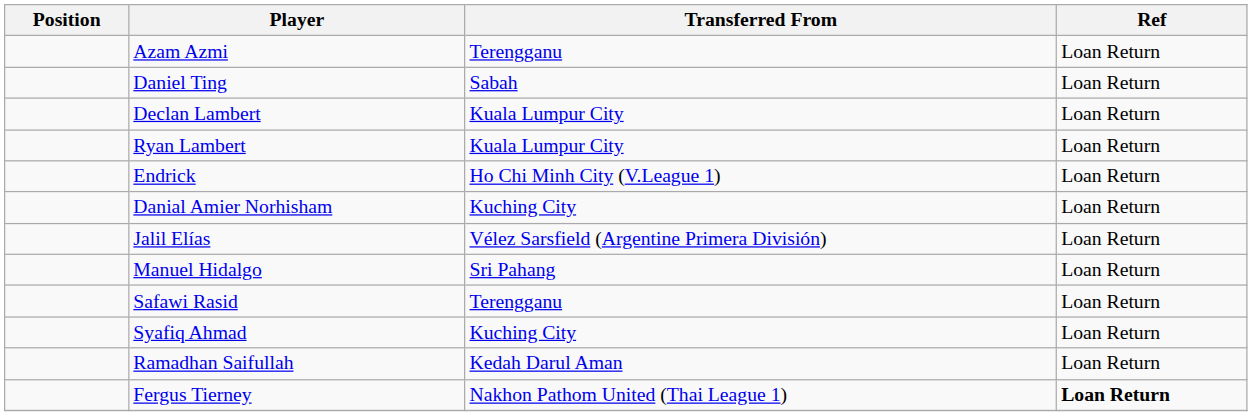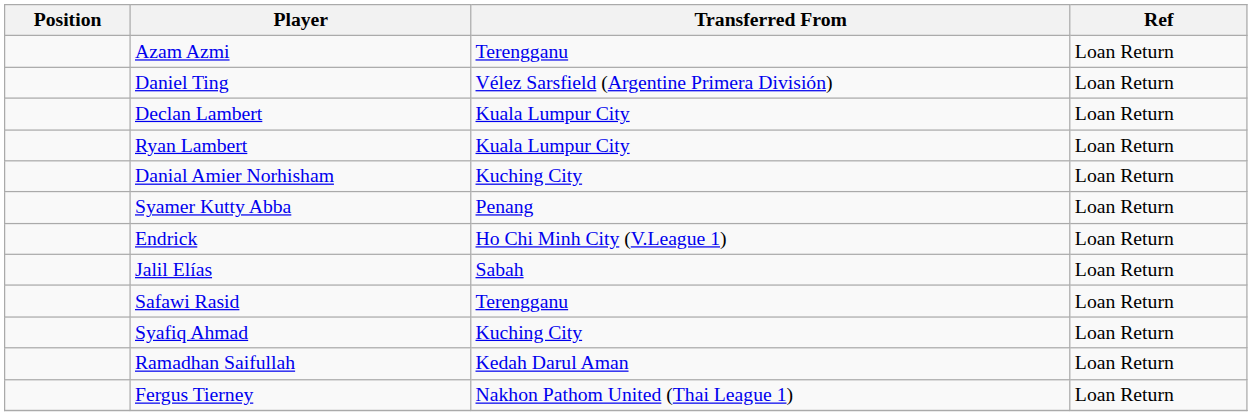Daniel Ting | Transferred From: Sabah -> Vélez Sarsfield (Argentine Primera División)
rows swapped: Danial Amier Norhisham <-> Endrick
+ row: Syamer Kutty Abba | Penang | Loan Return
Jalil Elías | Transferred From: Vélez Sarsfield (Argentine Primera División) -> Sabah
- row: Manuel Hidalgo | Sri Pahang | Loan Return
Fergus Tierney | Ref: bold -> normal
